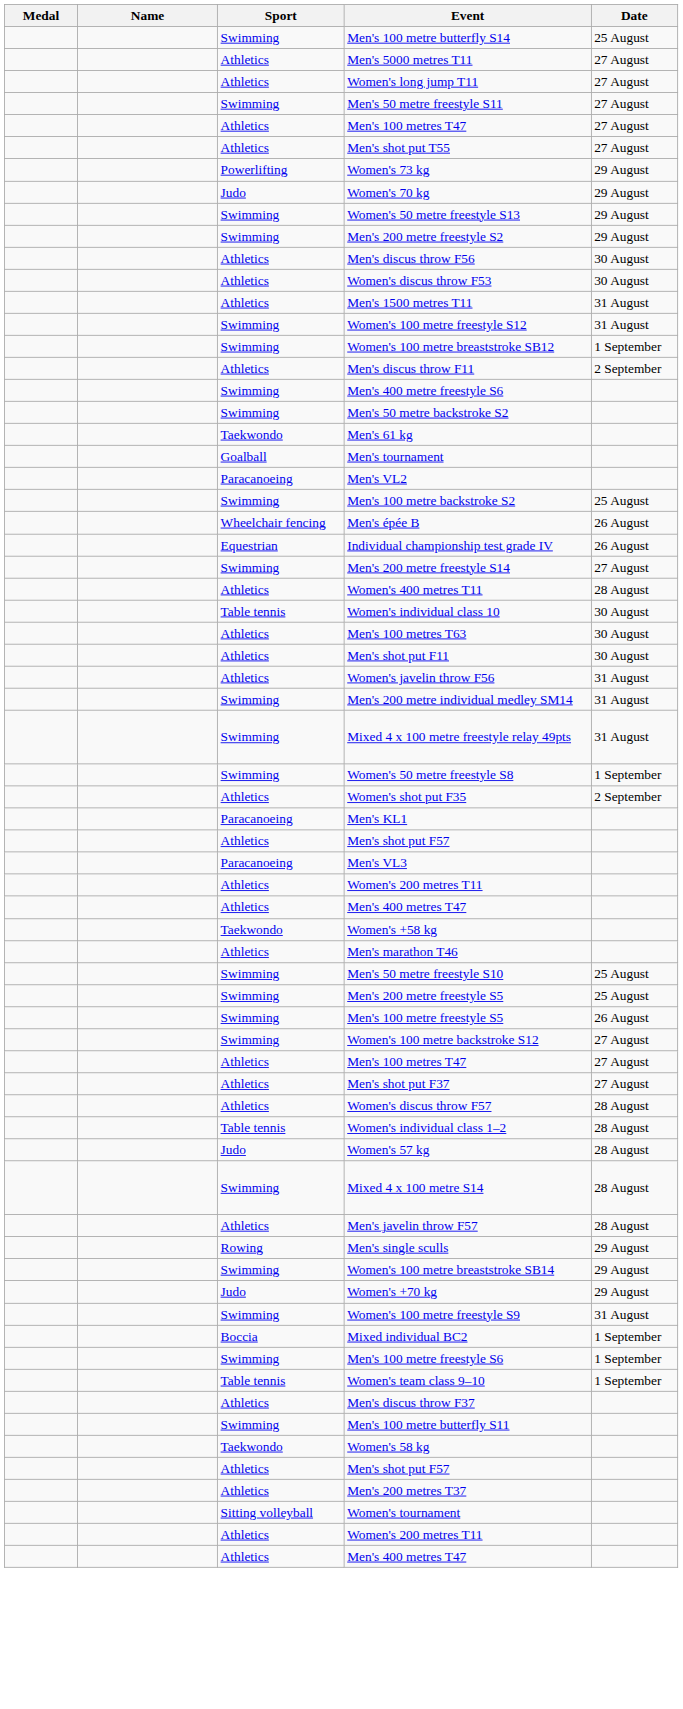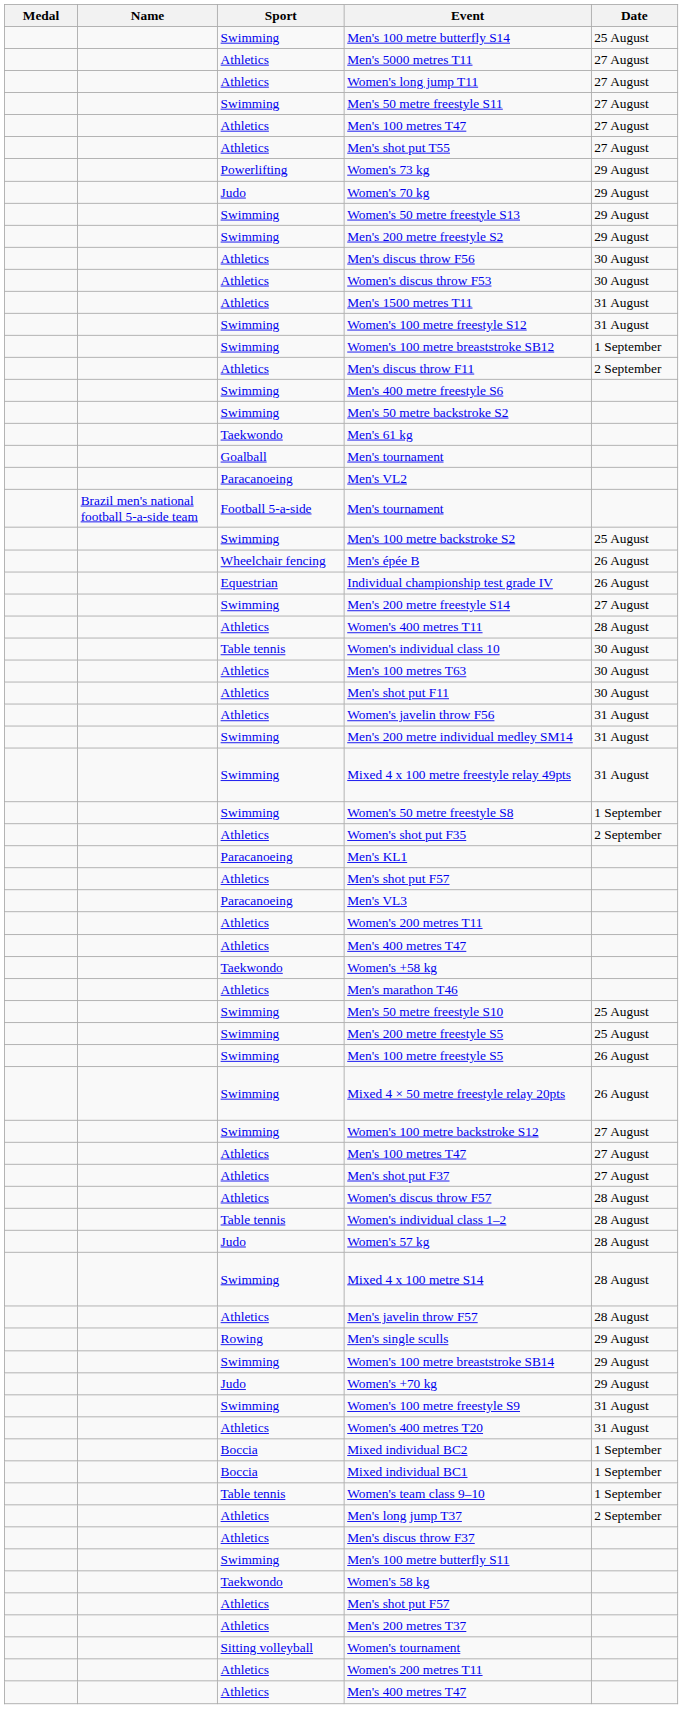+ row: Brazil men's national football 5-a-side team | Football 5-a-side | Men's tournament
+ row: Swimming | Mixed 4 × 50 metre freestyle relay 20pts | 26 August
+ row: Athletics | Women's 400 metres T20 | 31 August
+ row: Boccia | Mixed individual BC1 | 1 September
- row: Swimming | Men's 100 metre freestyle S6 | 1 September
+ row: Athletics | Men's long jump T37 | 2 September
